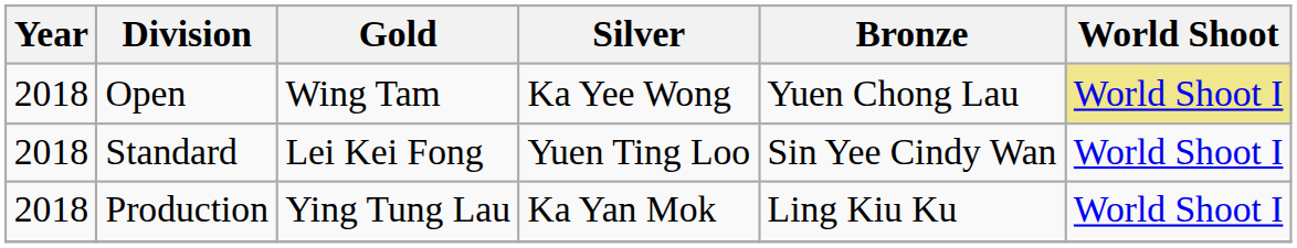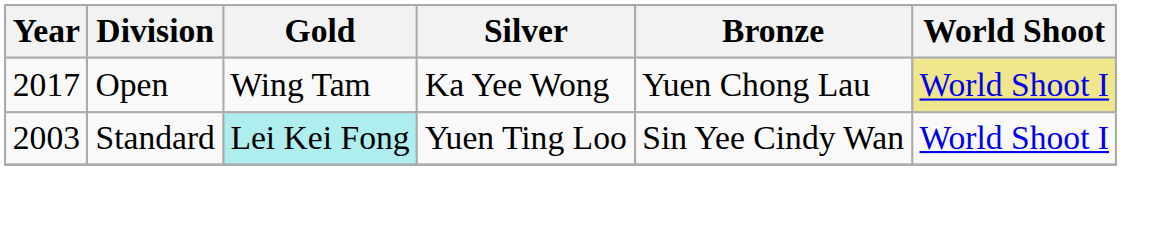Open | Year: 2018 -> 2017
Standard | Year: 2018 -> 2003
Standard | Gold: no background -> paleturquoise background
- row: 2018 | Production | Ying Tung Lau | Ka Yan Mok | Ling Kiu Ku | World Shoot I
